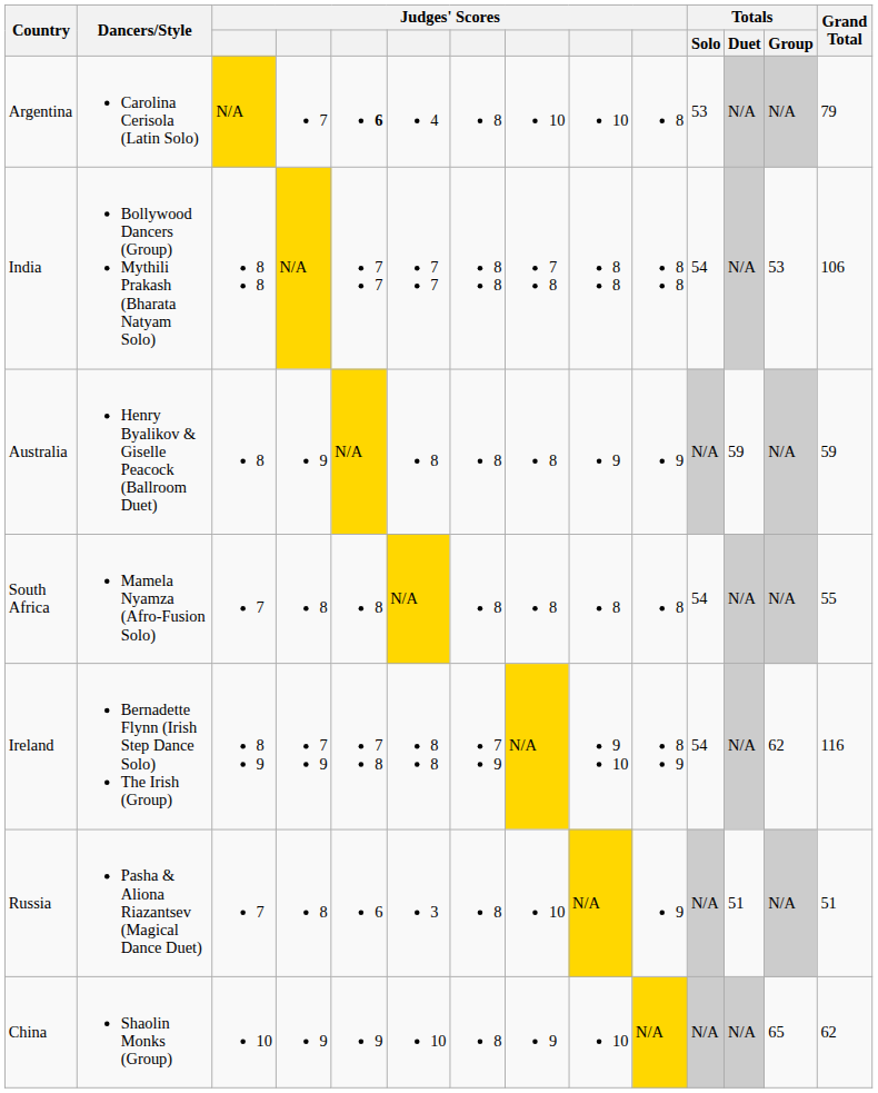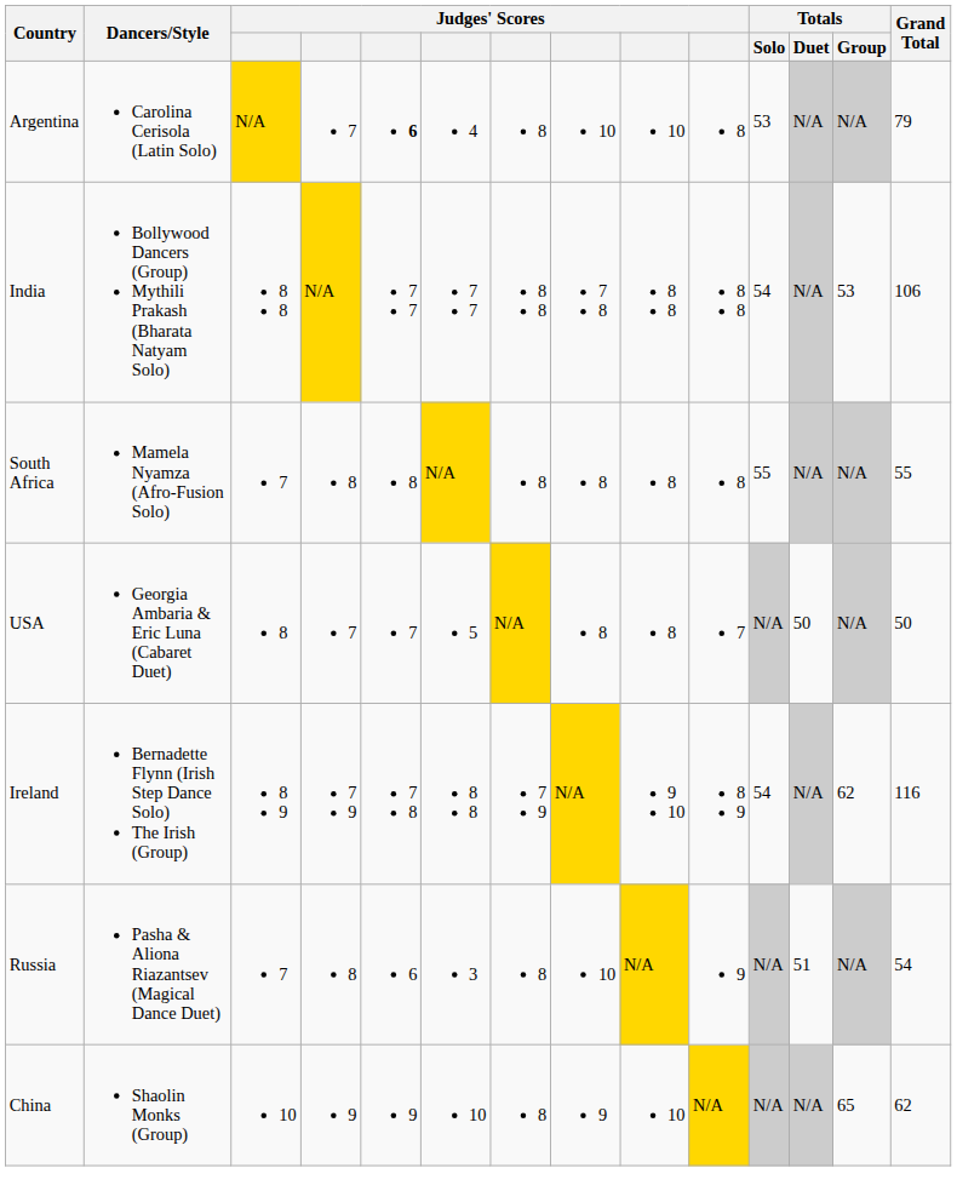- row: Australia | Henry Byalikov & Giselle Peacock (Ballroom Duet) | 8 | 9 | N/A | 8 | 8 | 8 | 9 | 9 | N/A | 59 | N/A | 59
South Africa | Totals / Solo: 54 -> 55
+ row: USA | Georgia Ambaria & Eric Luna (Cabaret Duet) | 8 | 7 | 7 | 5 | N/A | 8 | 8 | 7 | N/A | 50 | N/A | 50
Russia | Grand Total: 51 -> 54
